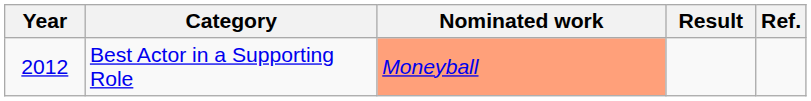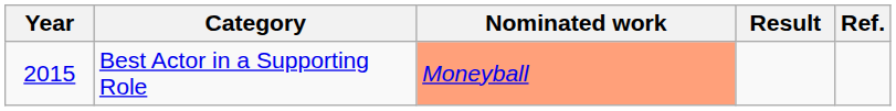Best Actor in a Supporting Role | Year: 2012 -> 2015
